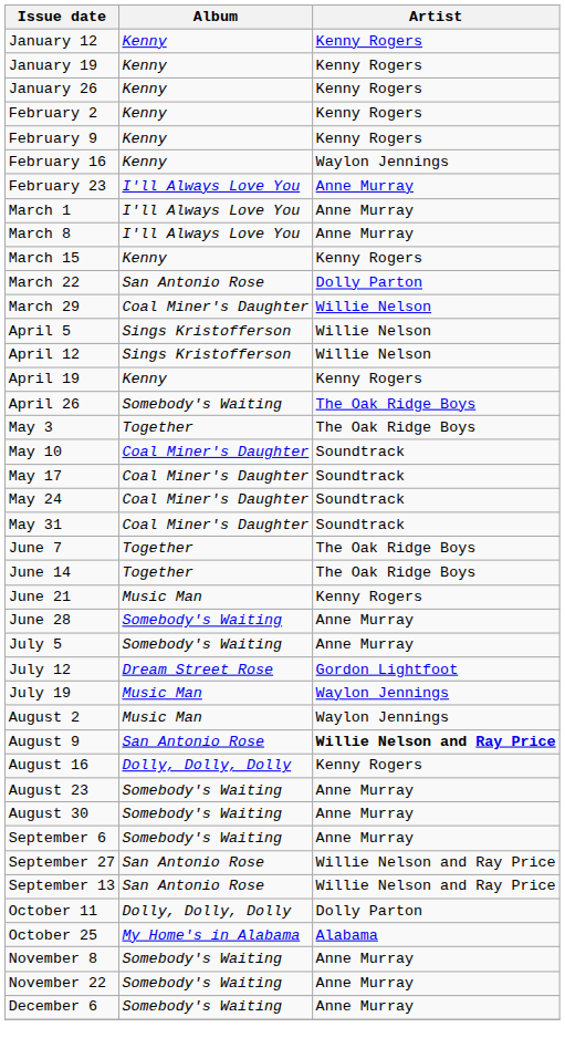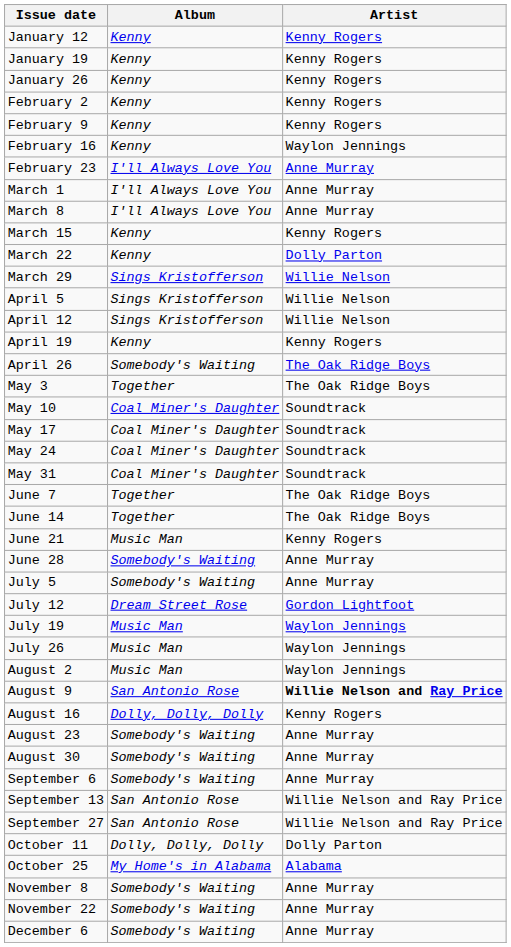March 22 | Album: San Antonio Rose -> Kenny
March 29 | Album: Coal Miner's Daughter -> Sings Kristofferson
+ row: July 26 | Music Man | Waylon Jennings
rows swapped: September 13 <-> September 27
